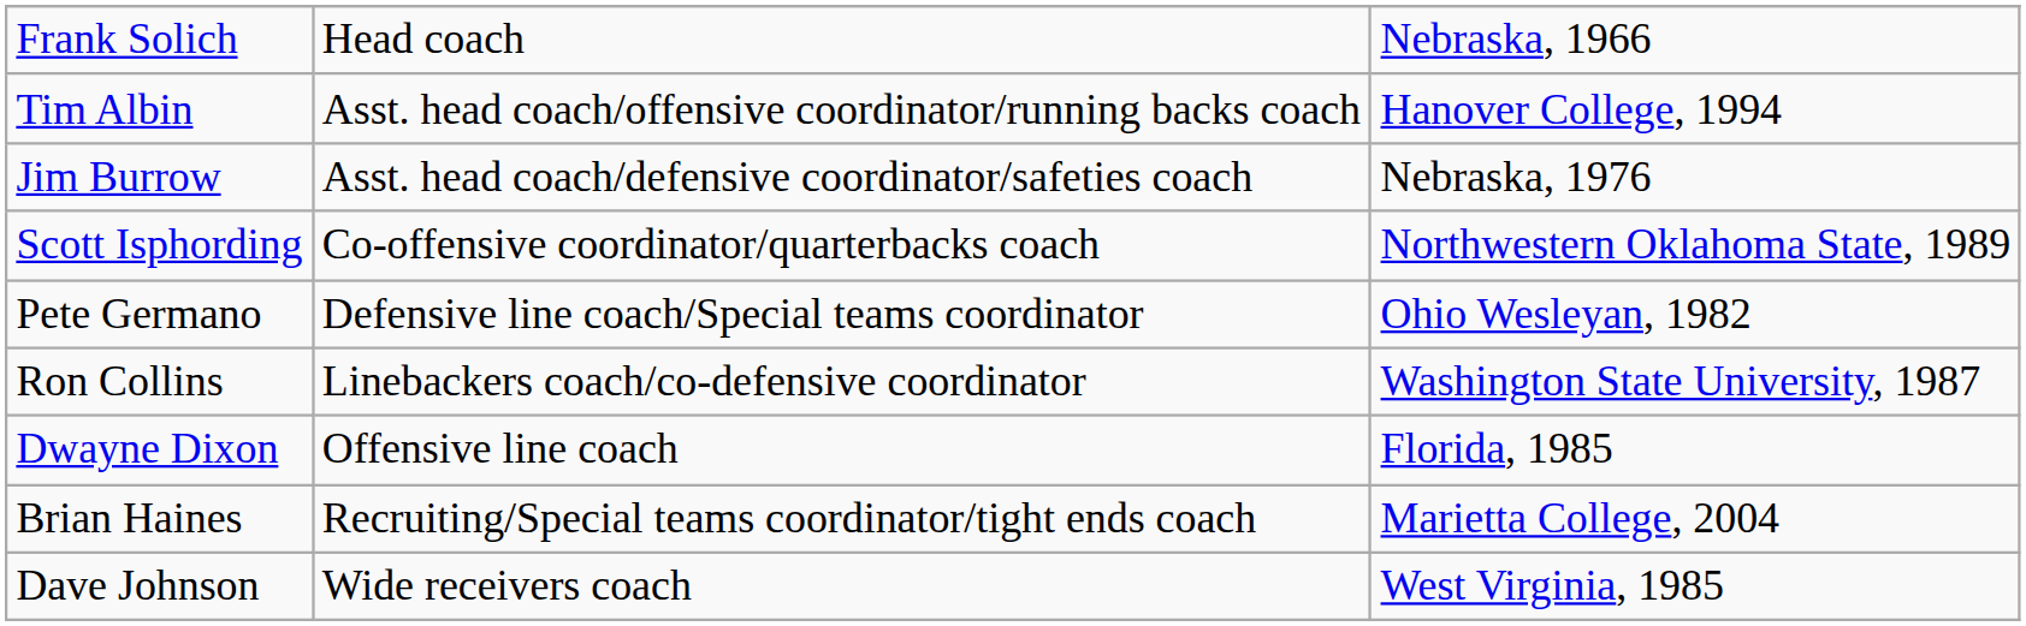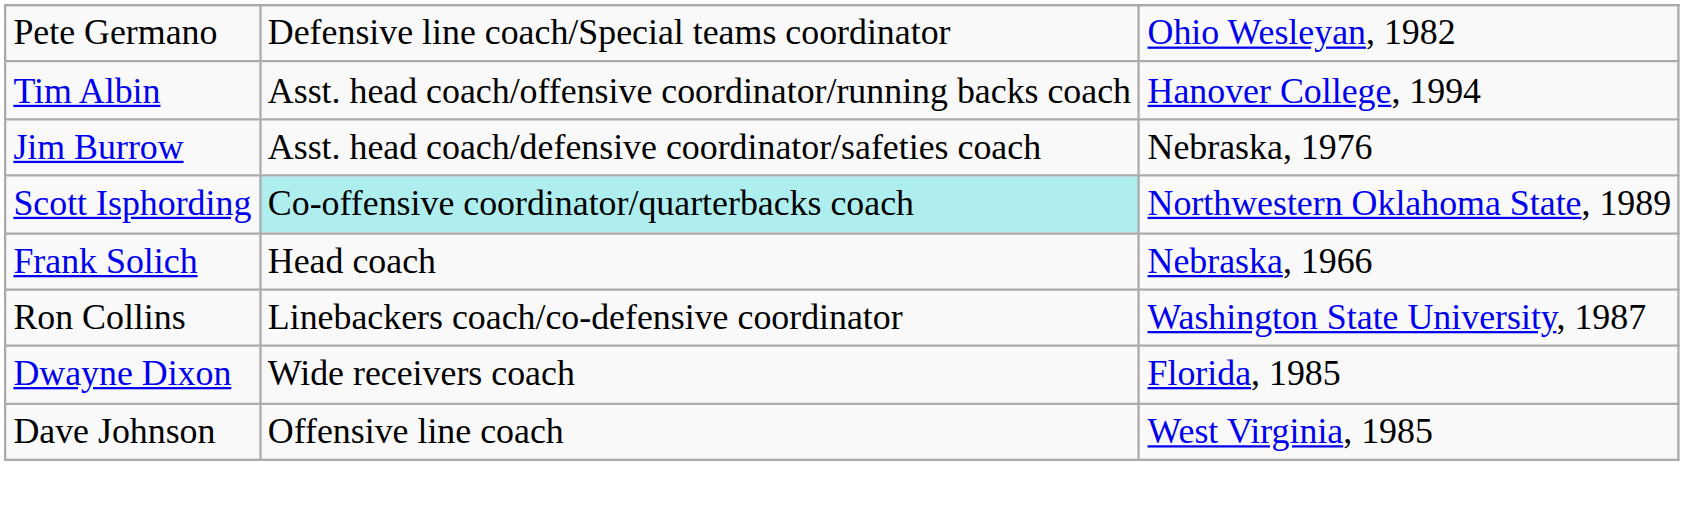rows swapped: Frank Solich <-> Pete Germano
Scott Isphording | column 2: no background -> paleturquoise background
Dwayne Dixon | column 2: Offensive line coach -> Wide receivers coach
- row: Brian Haines | Recruiting/Special teams coordinator/tight ends coach | Marietta College, 2004
Dave Johnson | column 2: Wide receivers coach -> Offensive line coach
